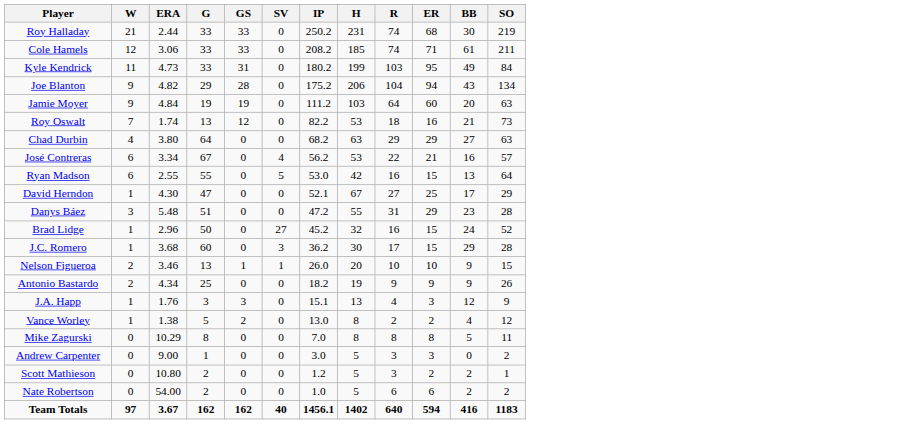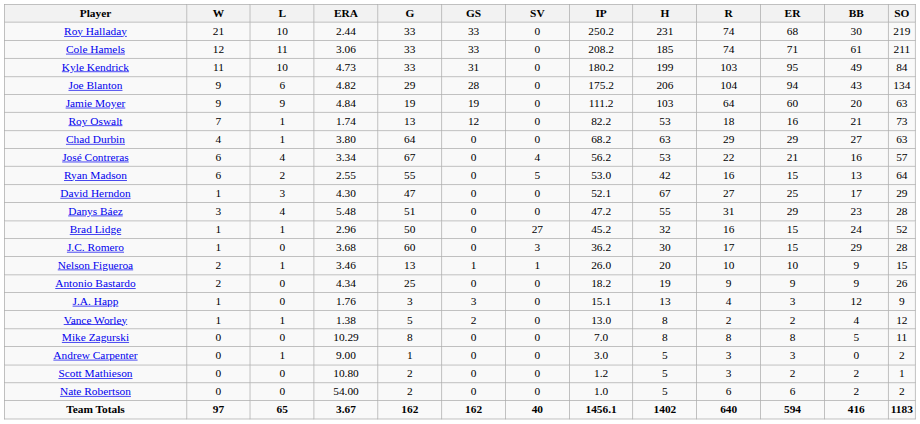+ column: L | 10 | 11 | 10 | 6 | 9 | 1 | 1 | 4 | 2 | 3 | 4 | 1 | 0 | 1 | 0 | 0 | 1 | 0 | 1 | 0 | 0 | 65
